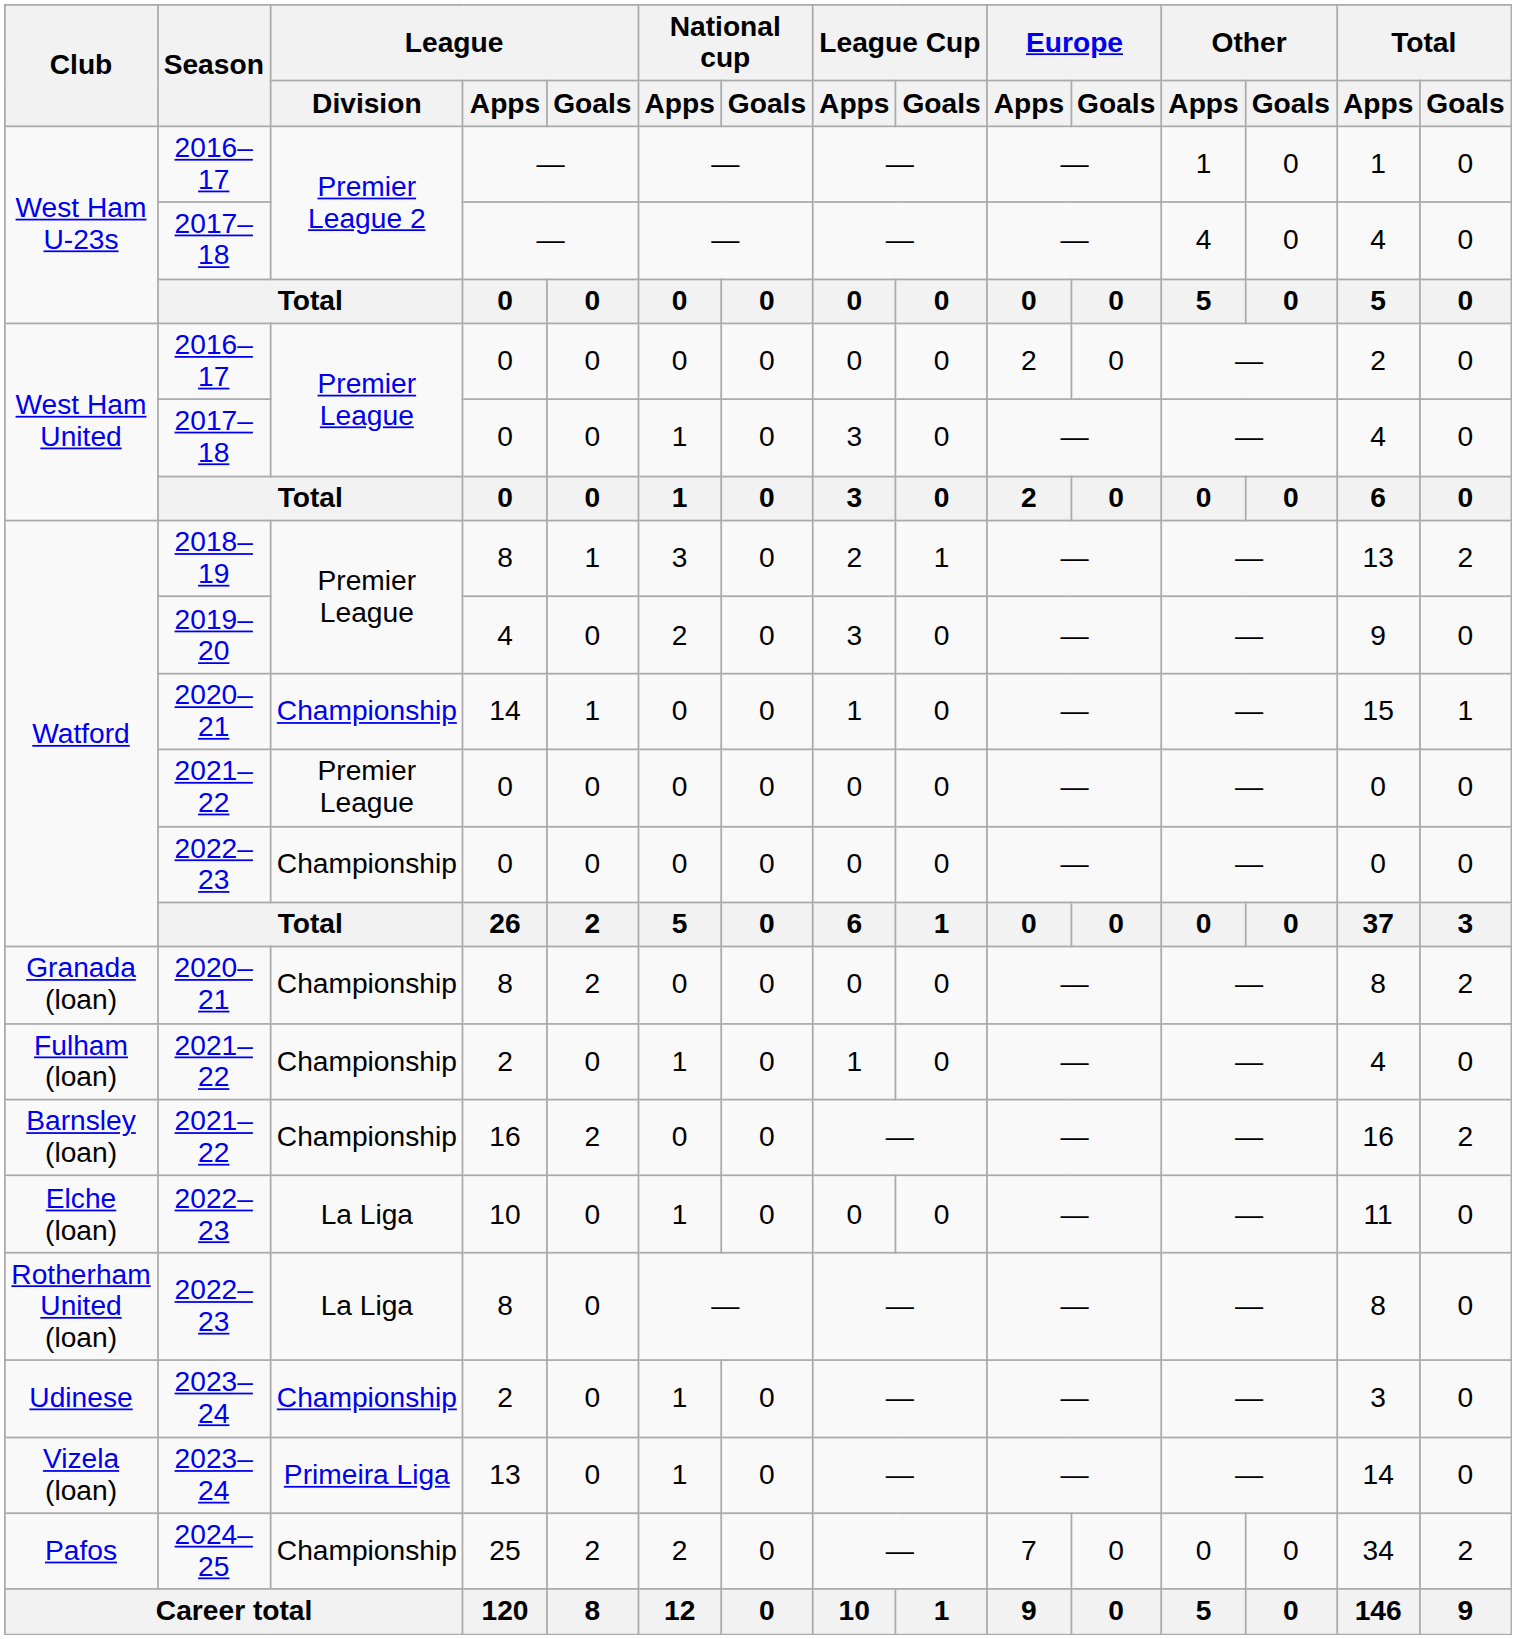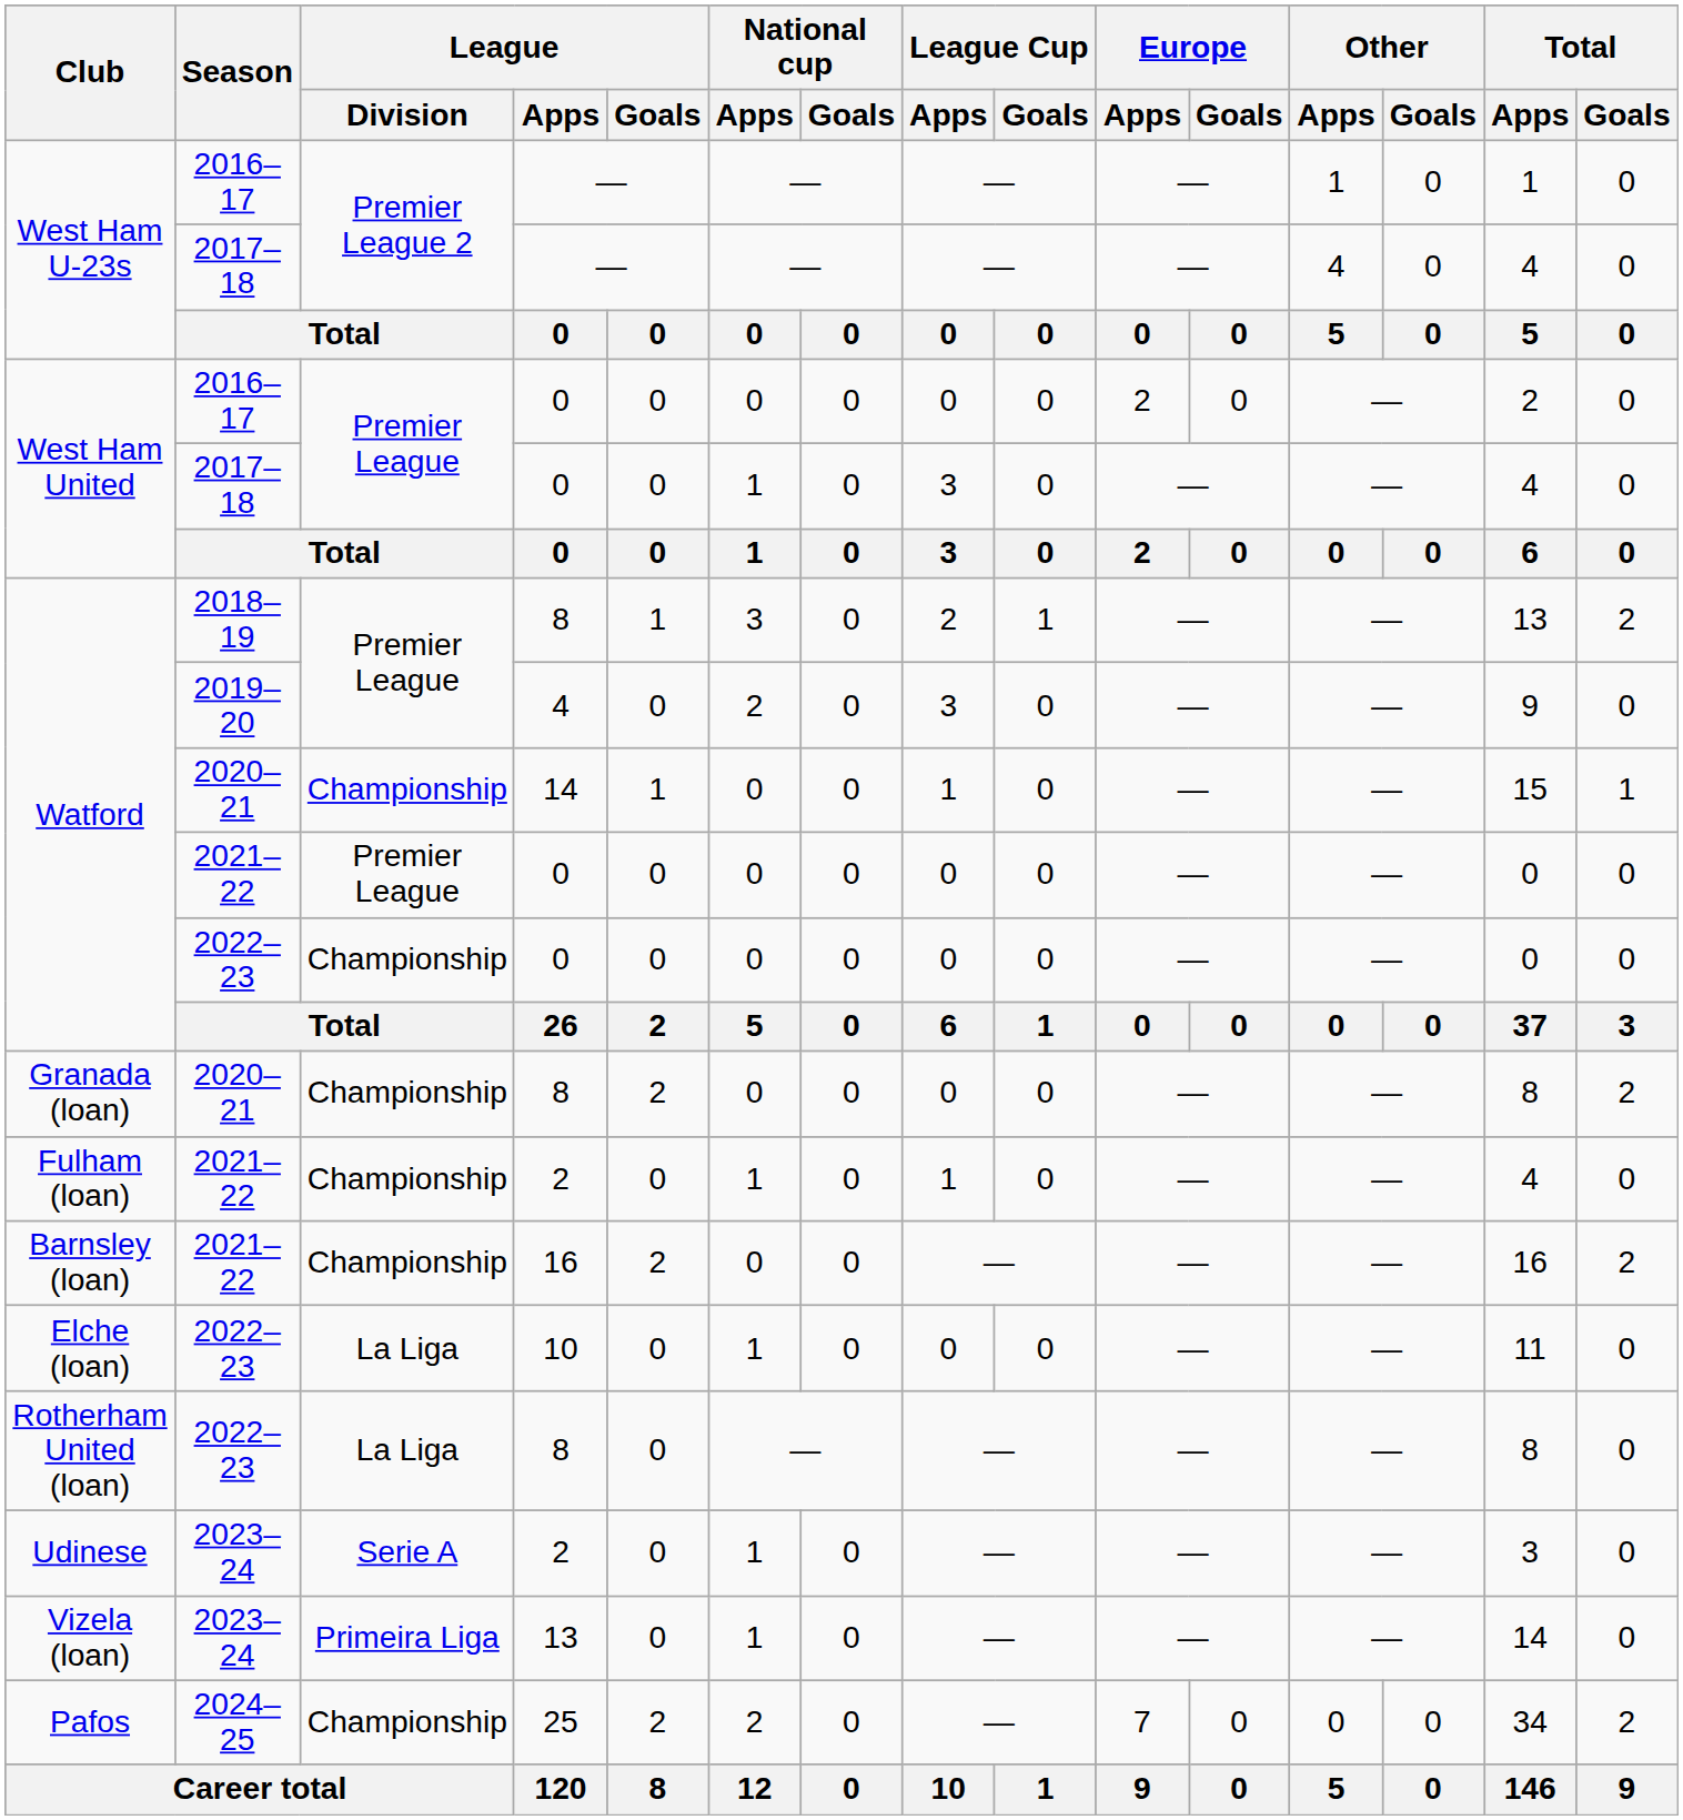Udinese | League / Division: Championship -> Serie A
